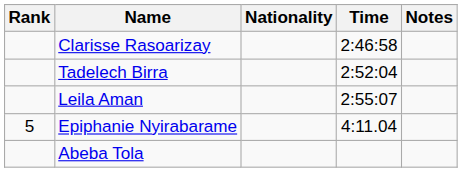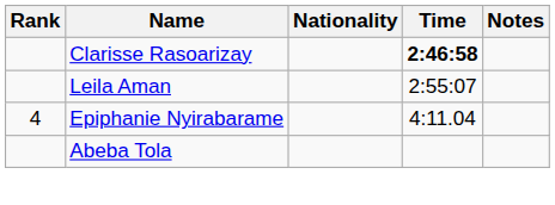Clarisse Rasoarizay | Time: normal -> bold
- row: Tadelech Birra | 2:52:04
Epiphanie Nyirabarame | Rank: 5 -> 4
